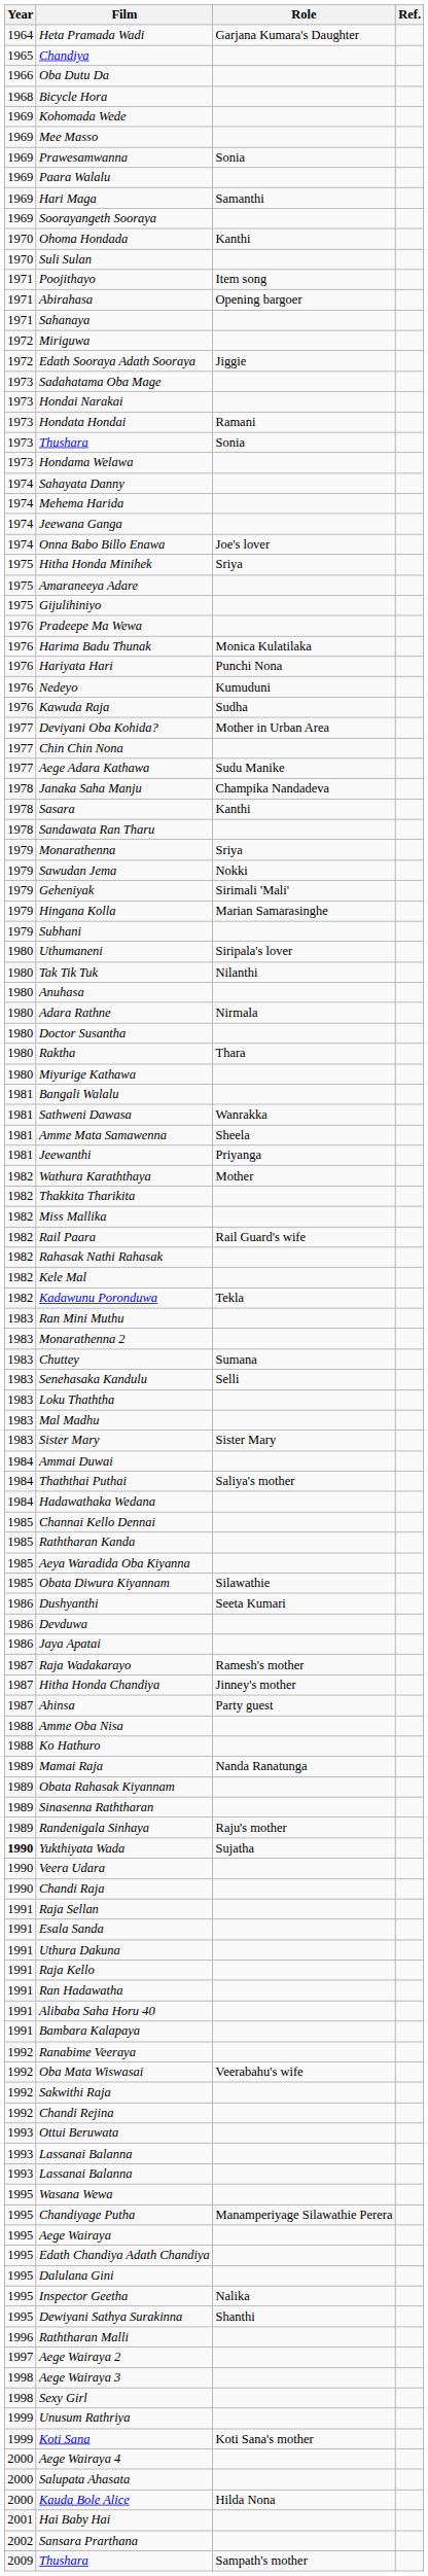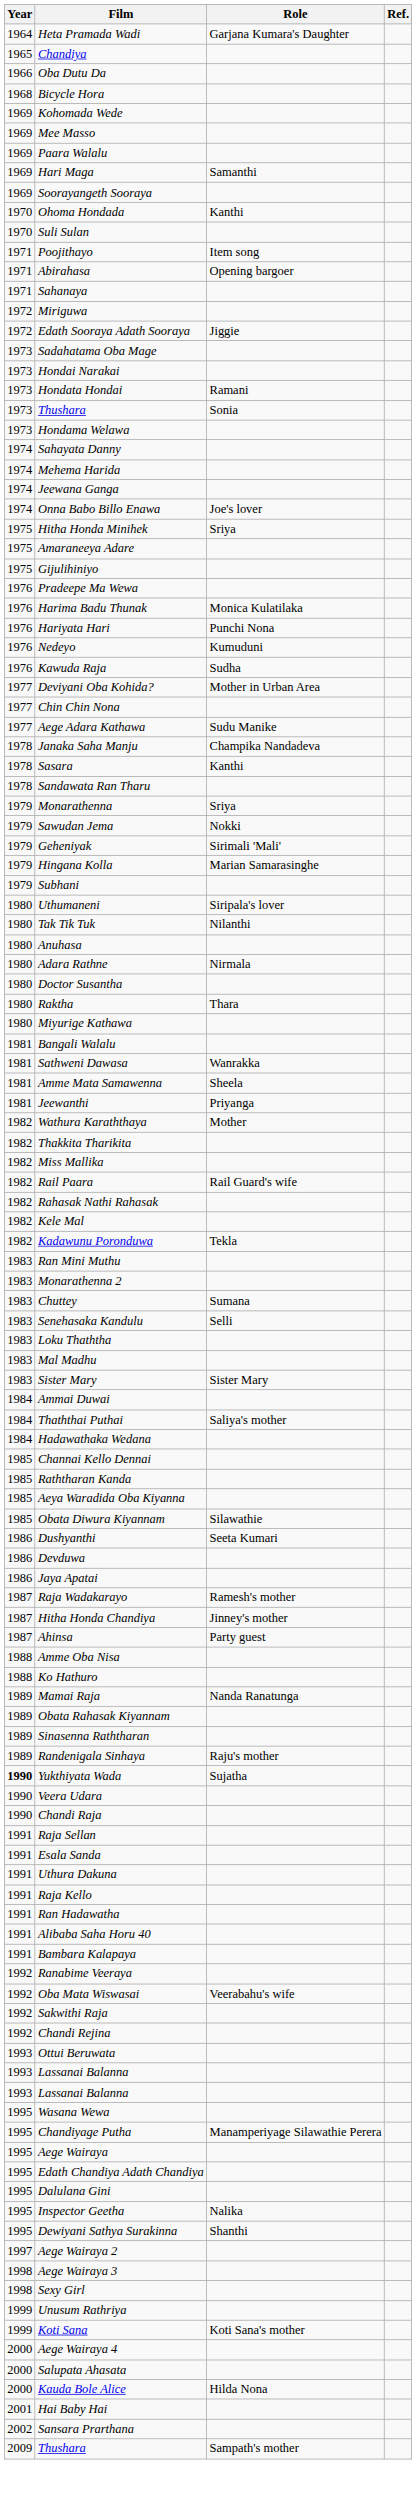- row: 1969 | Prawesamwanna | Sonia
- row: 1996 | Raththaran Malli
